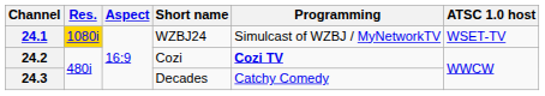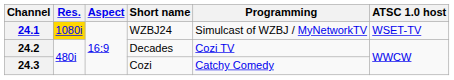24.2 | Short name: Cozi -> Decades
24.2 | Programming: bold -> normal
24.3 | Short name: Decades -> Cozi
